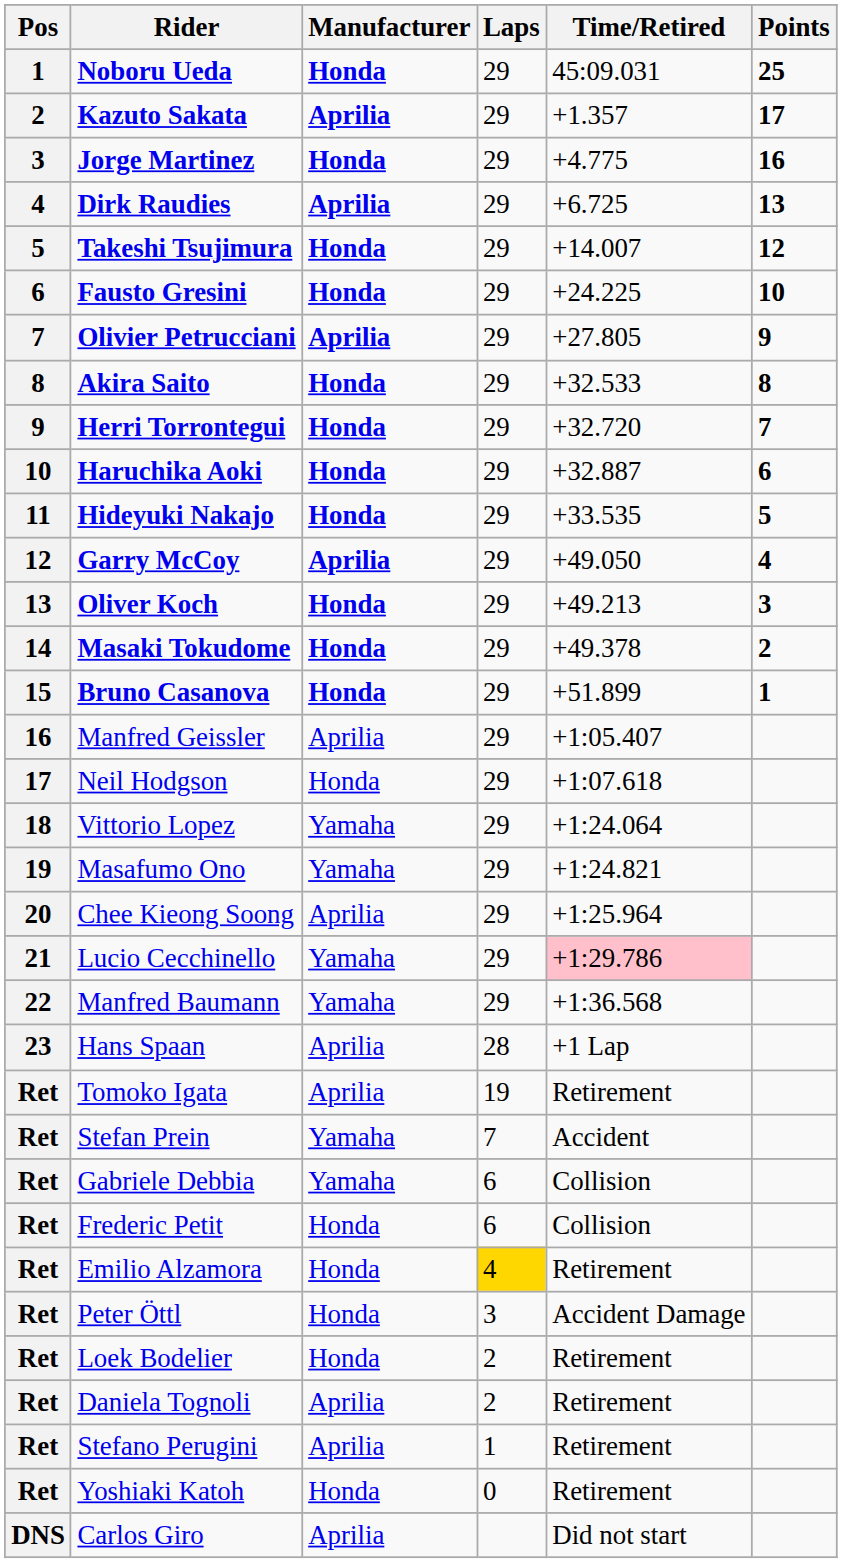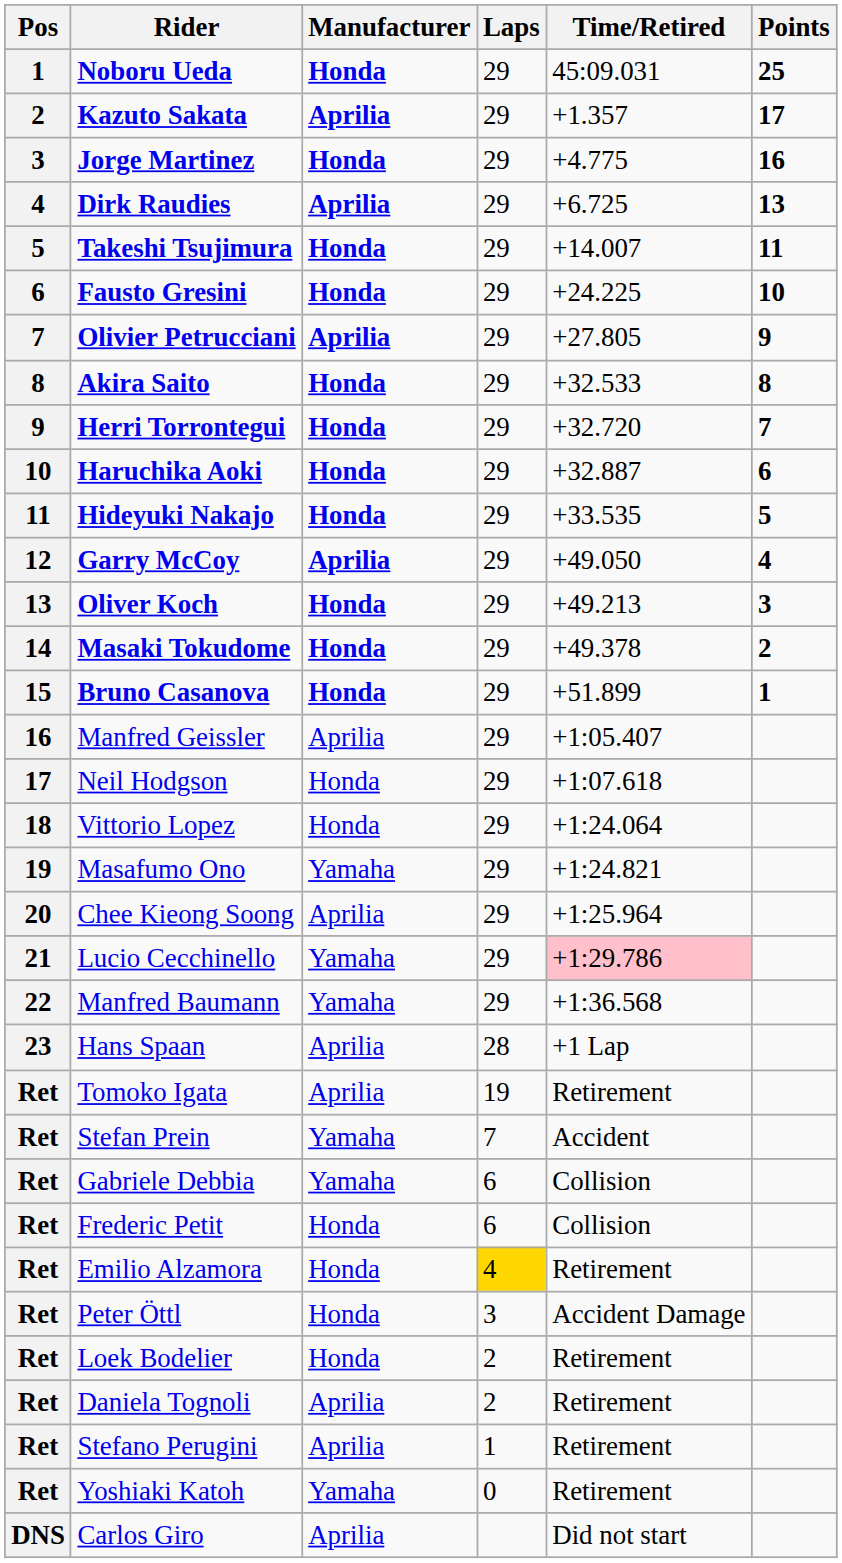Takeshi Tsujimura | Points: 12 -> 11
Vittorio Lopez | Manufacturer: Yamaha -> Honda
Yoshiaki Katoh | Manufacturer: Honda -> Yamaha
